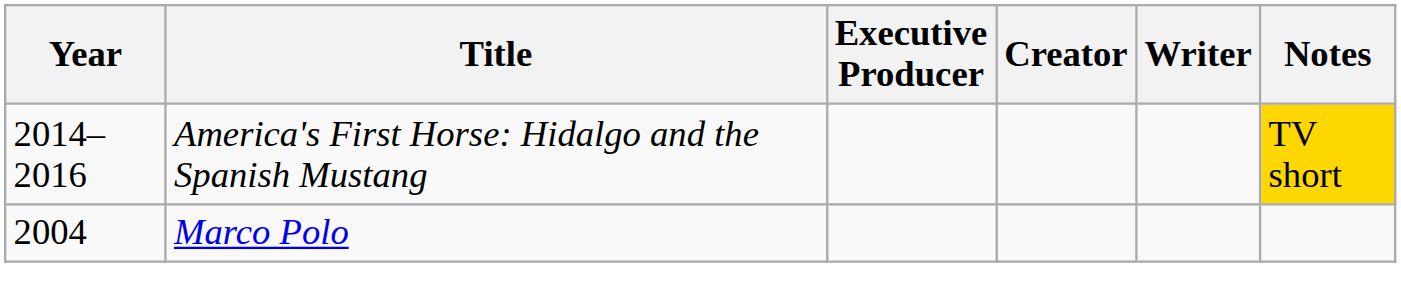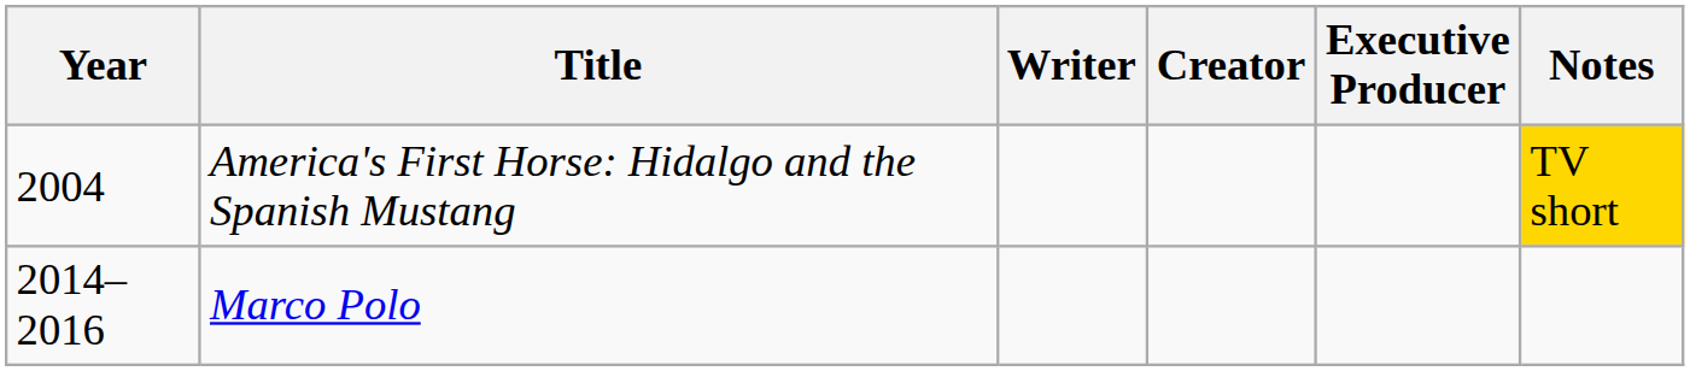columns swapped: Writer <-> Executive Producer
America's First Horse: Hidalgo and the Spanish Mustang | Year: 2014–2016 -> 2004
Marco Polo | Year: 2004 -> 2014–2016
